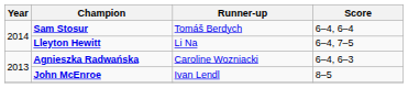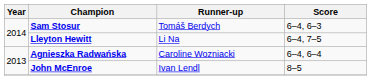Sam Stosur | Score: 6–4, 6–4 -> 6–4, 6–3
Agnieszka Radwańska | Score: 6–4, 6–3 -> 6–4, 6–4
